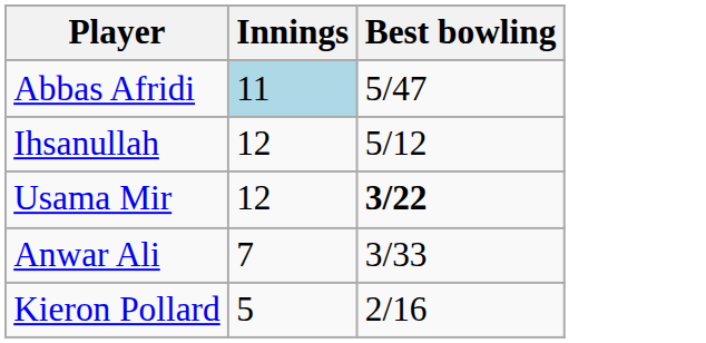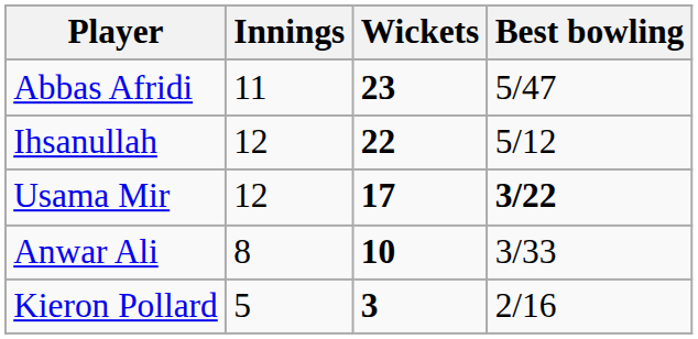+ column: Wickets | 23 | 22 | 17 | 10 | 3
Abbas Afridi | Innings: lightblue background -> no background
Anwar Ali | Innings: 7 -> 8
